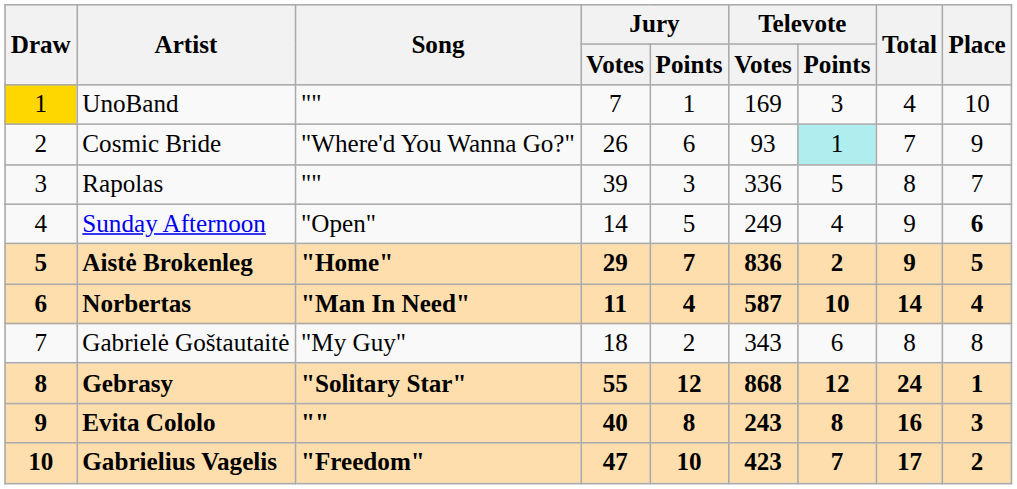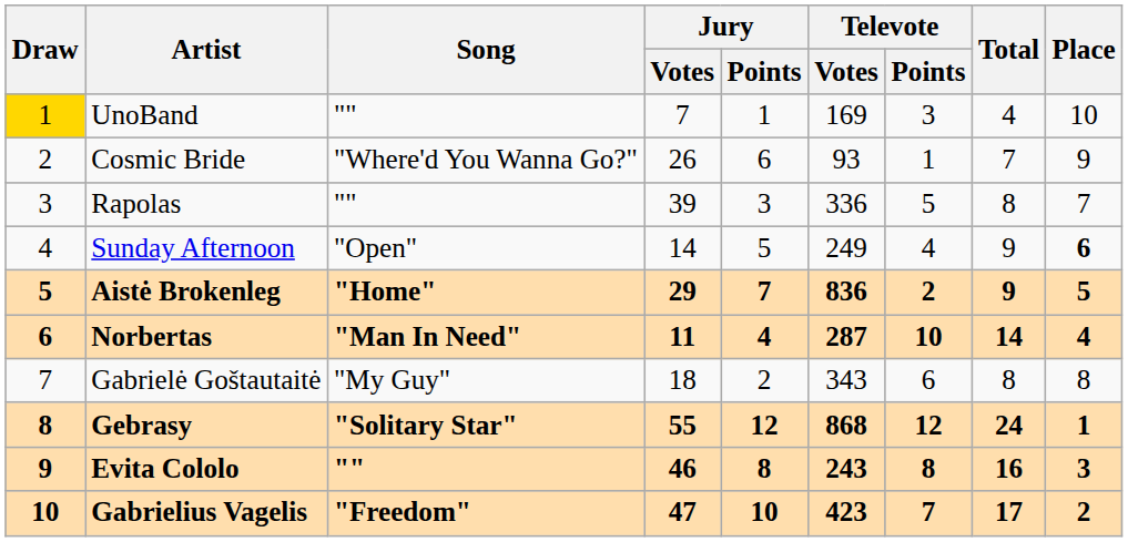Cosmic Bride | Televote / Points: paleturquoise background -> no background
Norbertas | Televote / Votes: 587 -> 287
Evita Cololo | Jury / Votes: 40 -> 46
